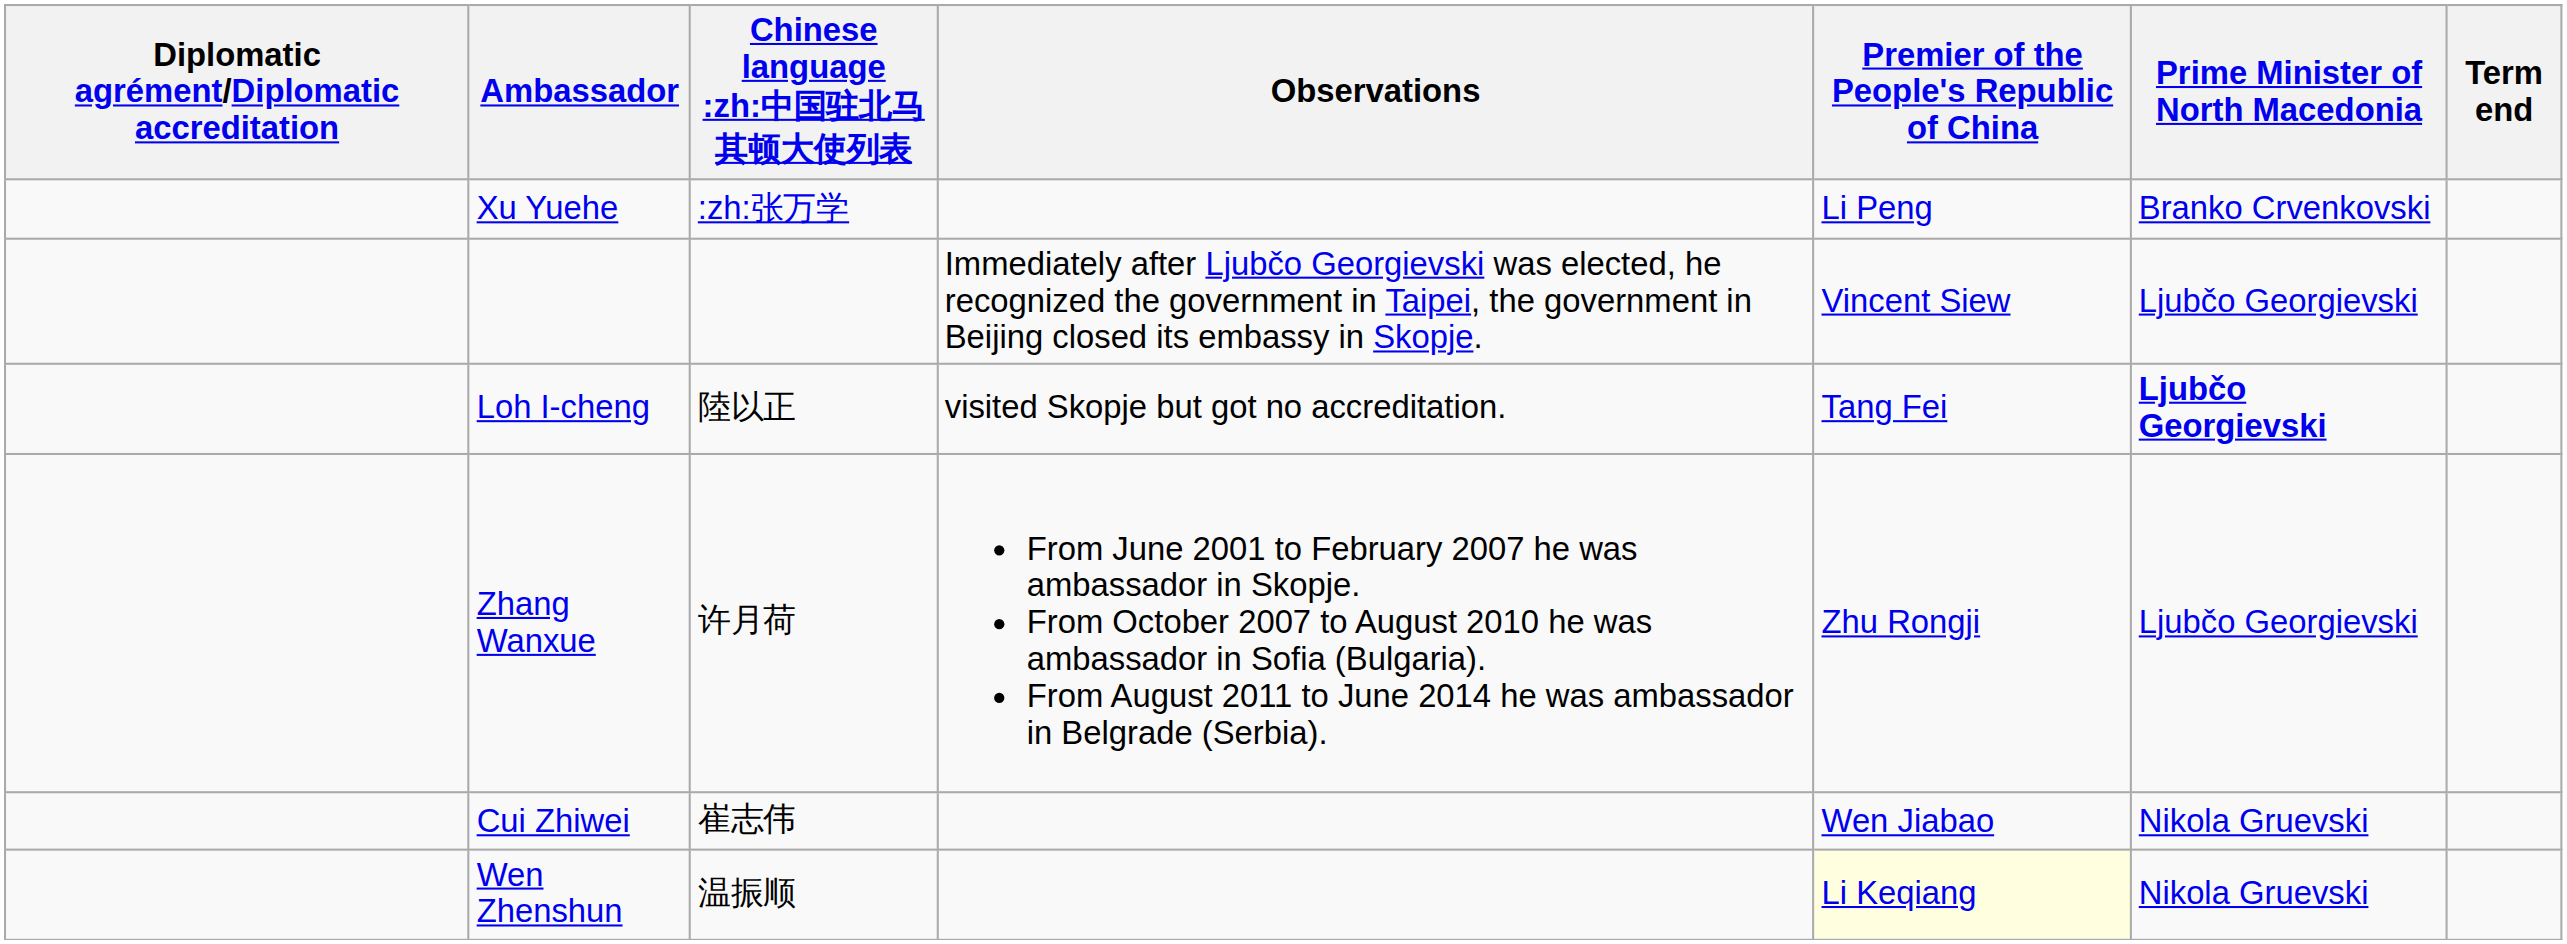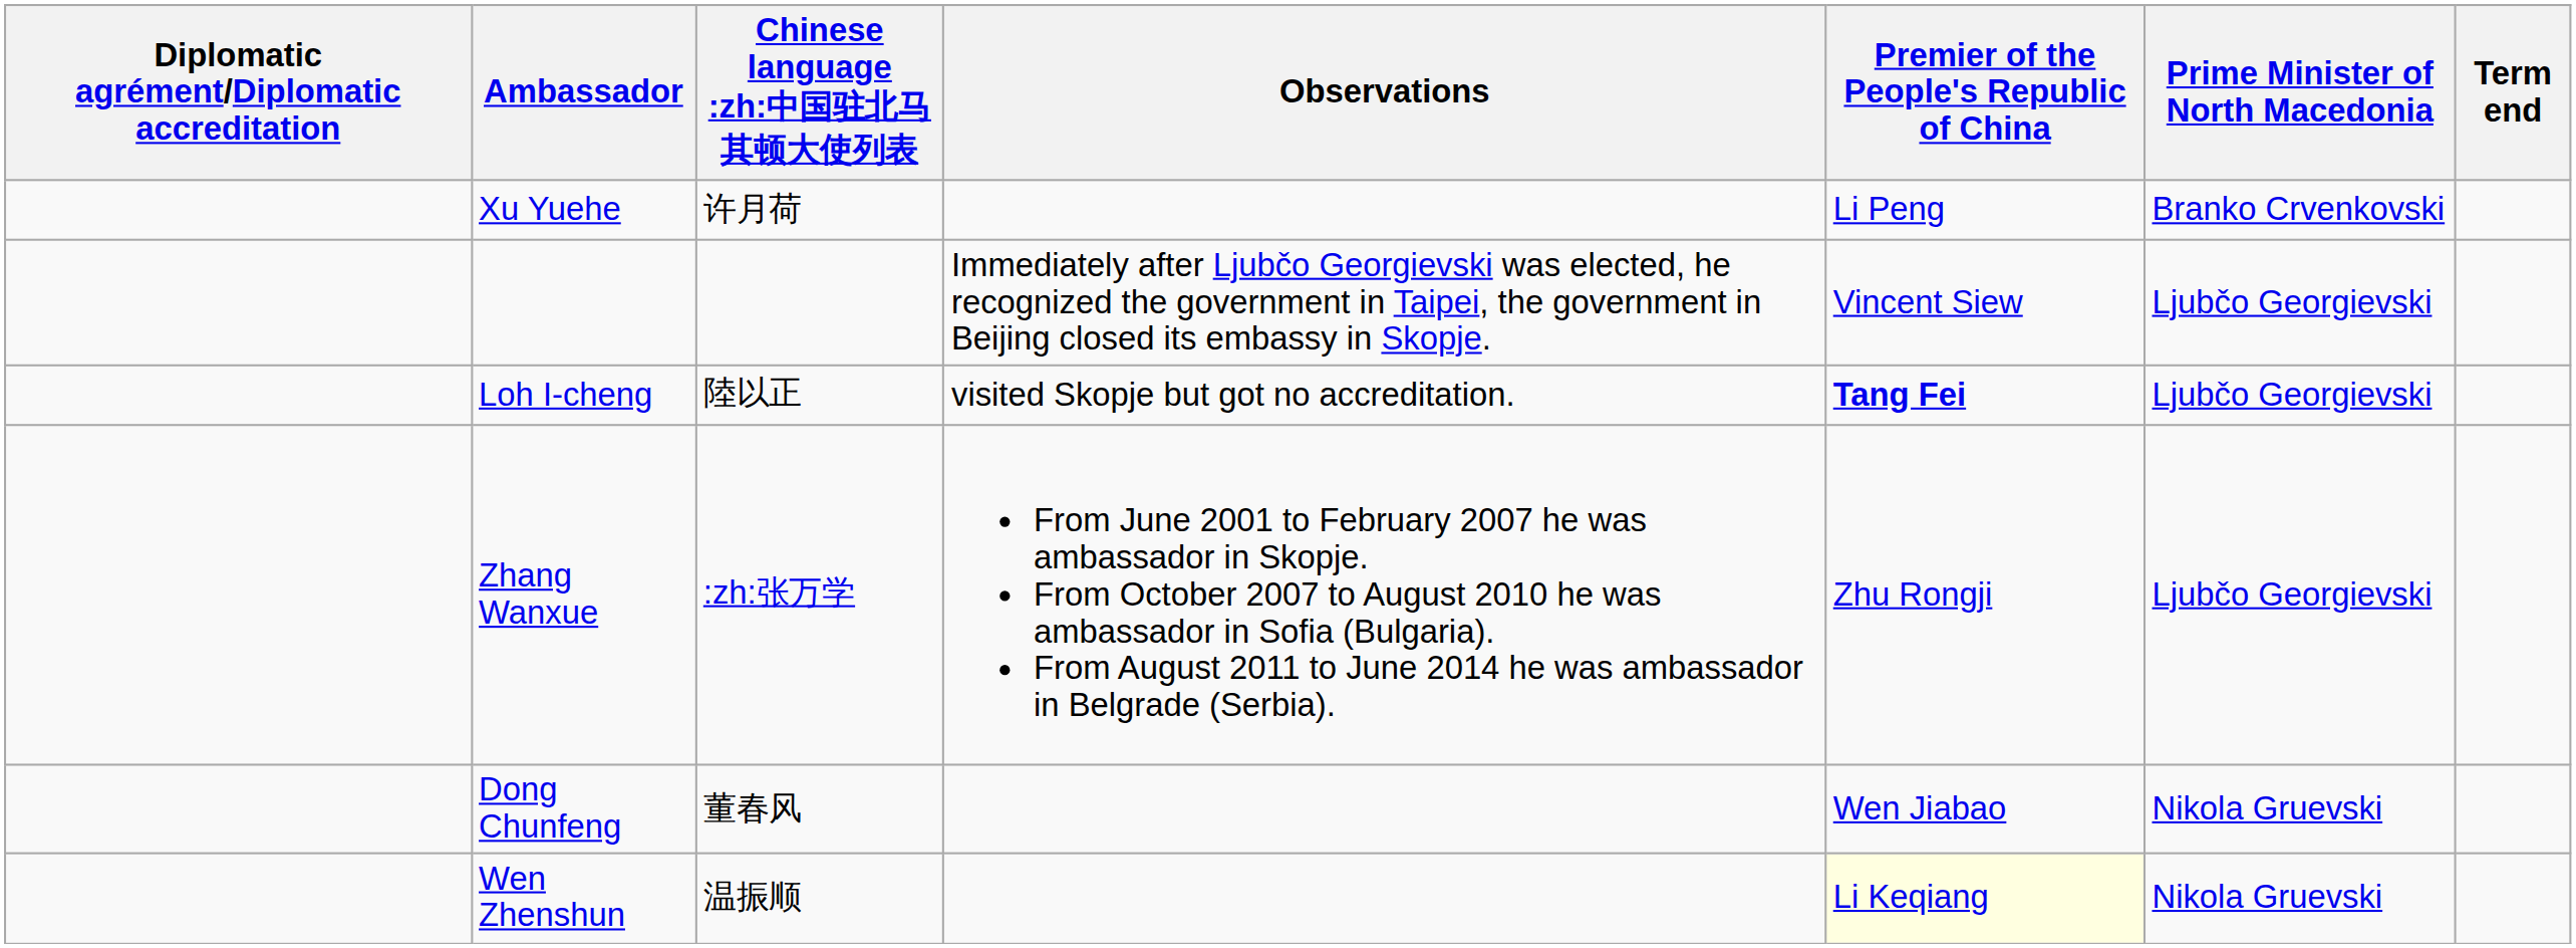Xu Yuehe | Chinese language :zh:中国驻北马其顿大使列表: :zh:张万学 -> 许月荷
Loh I-cheng | Premier of the People's Republic of China: normal -> bold
Loh I-cheng | Prime Minister of North Macedonia: bold -> normal
Zhang Wanxue | Chinese language :zh:中国驻北马其顿大使列表: 许月荷 -> :zh:张万学
+ row: Dong Chunfeng | 董春风 | Wen Jiabao | Nikola Gruevski
- row: Cui Zhiwei | 崔志伟 | Wen Jiabao | Nikola Gruevski
